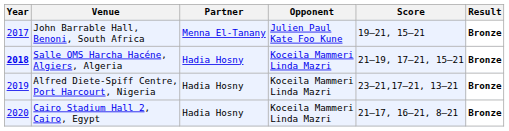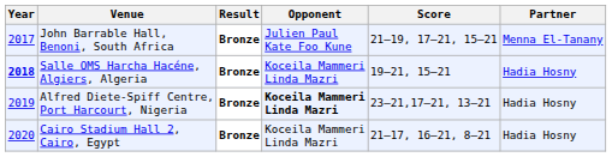columns swapped: Partner <-> Result
John Barrable Hall, Benoni, South Africa | Score: 19–21, 15–21 -> 21–19, 17–21, 15–21
Salle OMS Harcha Hacéne, Algiers, Algeria | Score: 21–19, 17–21, 15–21 -> 19–21, 15–21
Alfred Diete-Spiff Centre, Port Harcourt, Nigeria | Opponent: normal -> bold
